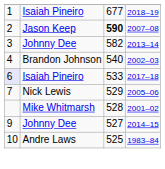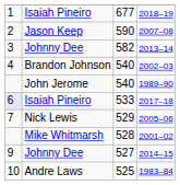2007–08 | column 3: bold -> normal
+ row: John Jerome | 540 | 1989–90
